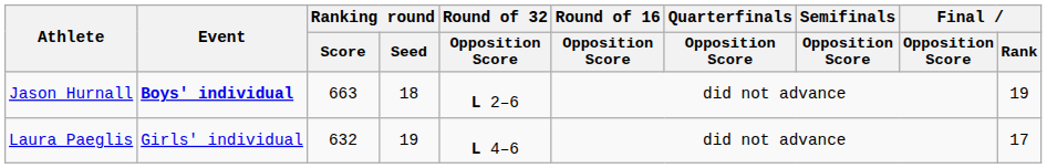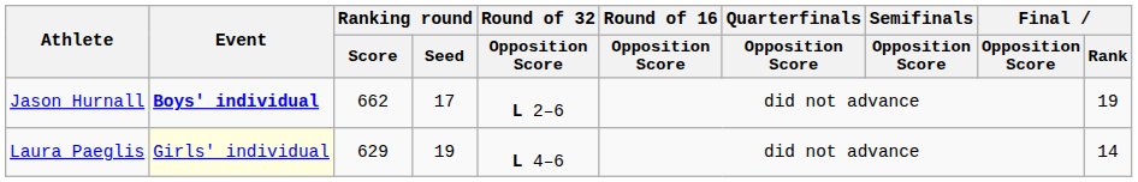Jason Hurnall | Ranking round / Score: 663 -> 662
Jason Hurnall | Ranking round / Seed: 18 -> 17
Laura Paeglis | Event: no background -> lightyellow background
Laura Paeglis | Ranking round / Score: 632 -> 629
Laura Paeglis | Final / Rank: 17 -> 14
